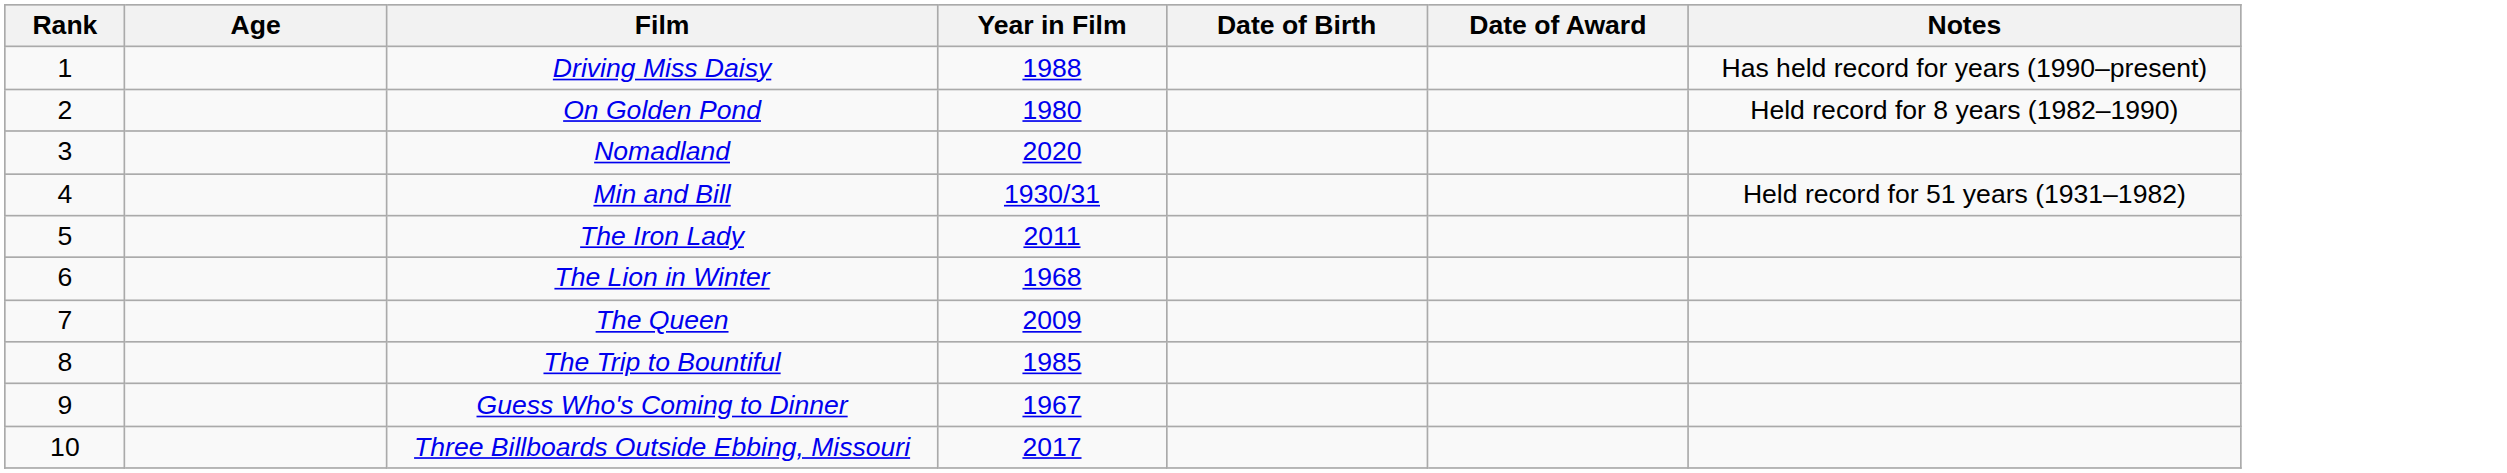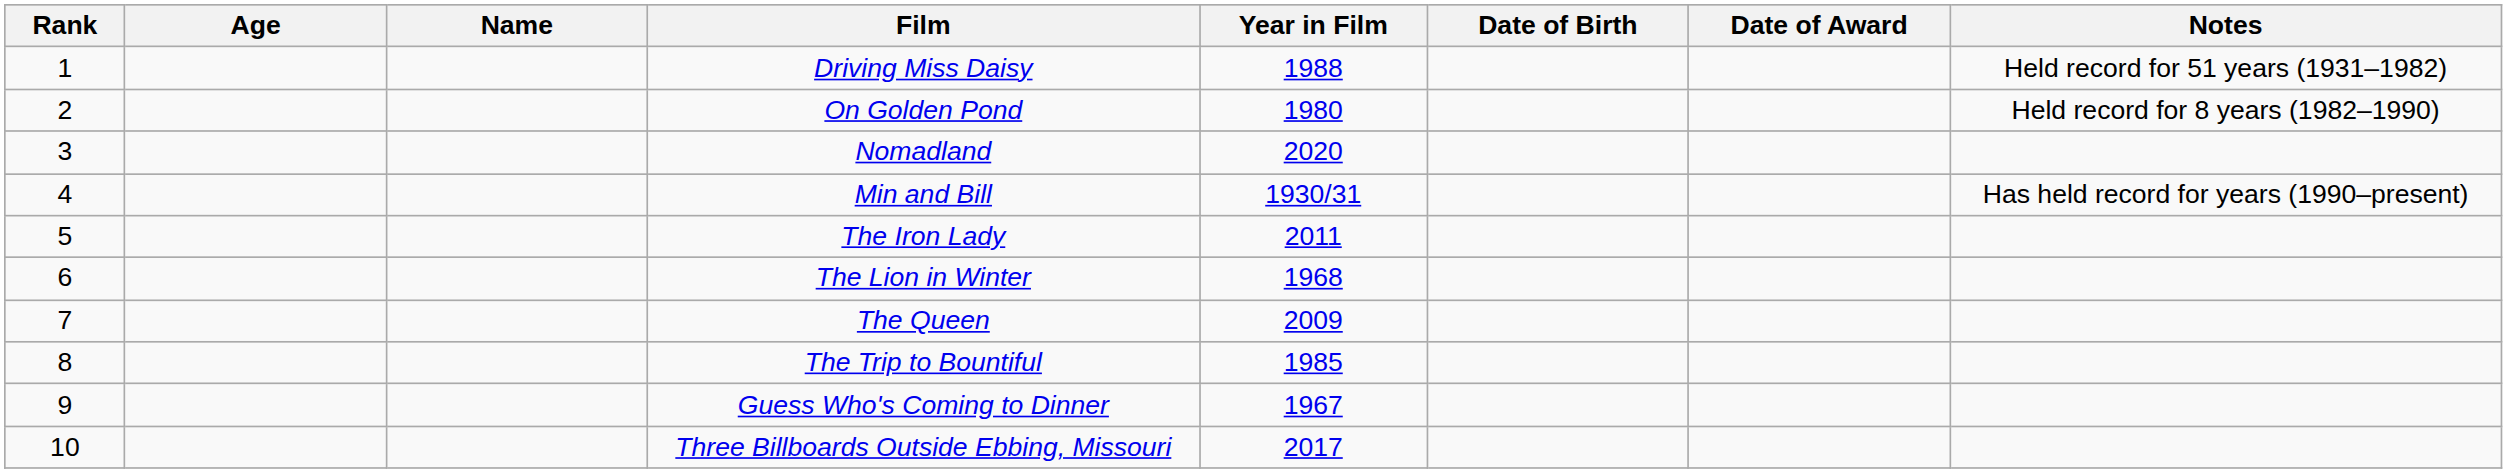+ column: Name
Driving Miss Daisy | Notes: Has held record for years (1990–present) -> Held record for 51 years (1931–1982)
Min and Bill | Notes: Held record for 51 years (1931–1982) -> Has held record for years (1990–present)
